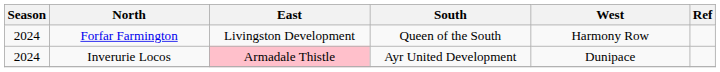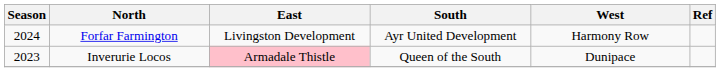Forfar Farmington | South: Queen of the South -> Ayr United Development
Inverurie Locos | Season: 2024 -> 2023
Inverurie Locos | South: Ayr United Development -> Queen of the South
